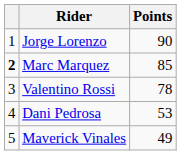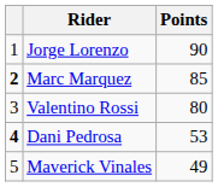Valentino Rossi | Points: 78 -> 80
Dani Pedrosa | column 1: normal -> bold
